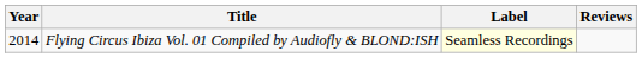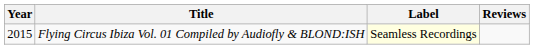Flying Circus Ibiza Vol. 01 Compiled by Audiofly & BLOND:ISH | Year: 2014 -> 2015
